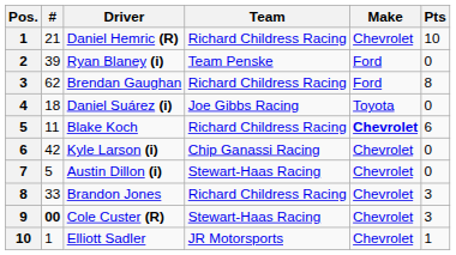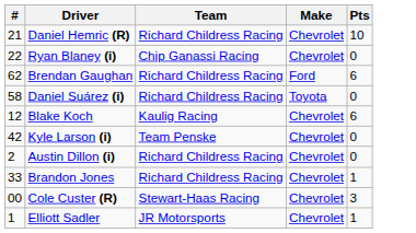- column: Pos. | 1 | 2 | 3 | 4 | 5 | 6 | 7 | 8 | 9 | 10
Ryan Blaney (i) | #: 39 -> 22
Ryan Blaney (i) | Team: Team Penske -> Chip Ganassi Racing
Ryan Blaney (i) | Make: Ford -> Chevrolet
Brendan Gaughan | Pts: 8 -> 6
Daniel Suárez (i) | #: 18 -> 58
Daniel Suárez (i) | Team: Joe Gibbs Racing -> Richard Childress Racing
Blake Koch | #: 11 -> 12
Blake Koch | Team: Richard Childress Racing -> Kaulig Racing
Blake Koch | Make: bold -> normal
Kyle Larson (i) | Team: Chip Ganassi Racing -> Team Penske
Austin Dillon (i) | #: 5 -> 2
Austin Dillon (i) | Team: Stewart-Haas Racing -> Richard Childress Racing
Brandon Jones | Pts: 3 -> 1
Cole Custer (R) | #: bold -> normal
